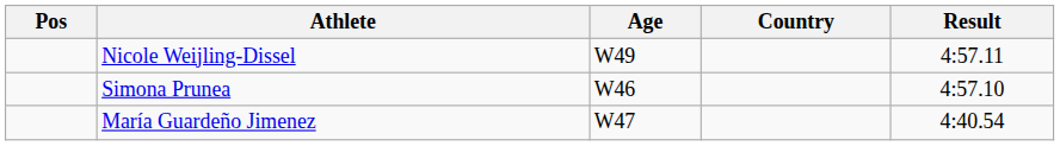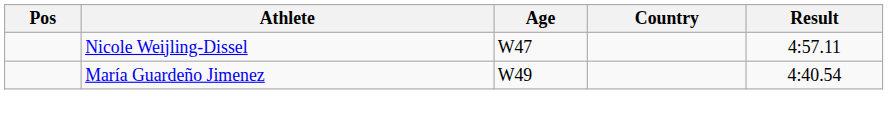Nicole Weijling-Dissel | Age: W49 -> W47
- row: Simona Prunea | W46 | 4:57.10
María Guardeño Jimenez | Age: W47 -> W49
